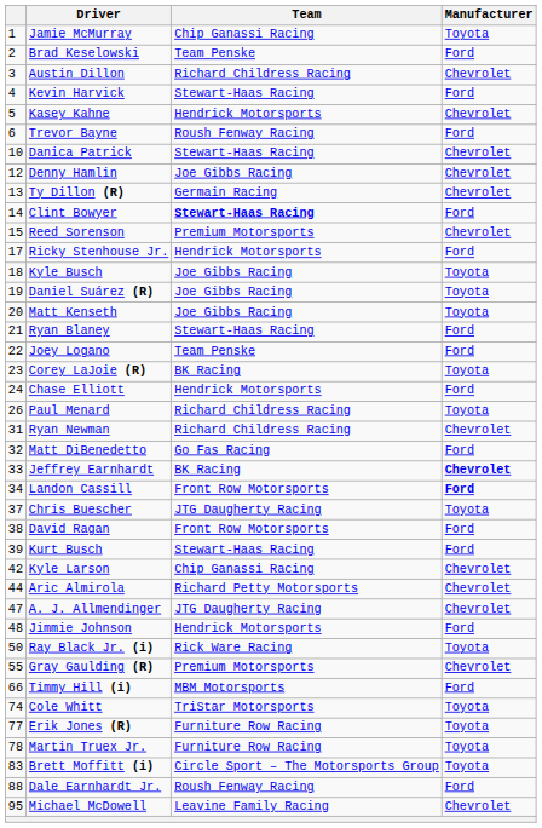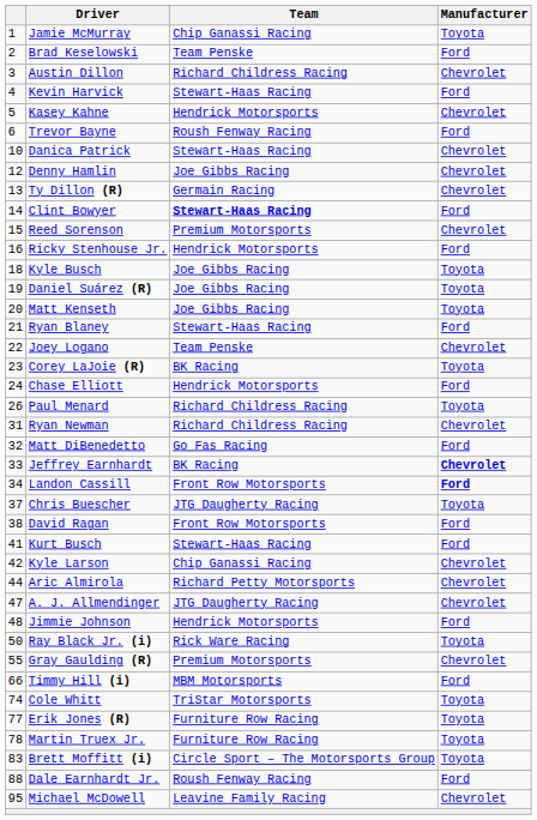Ricky Stenhouse Jr. | column 1: 17 -> 16
Joey Logano | Manufacturer: Ford -> Chevrolet
Kurt Busch | column 1: 39 -> 41
